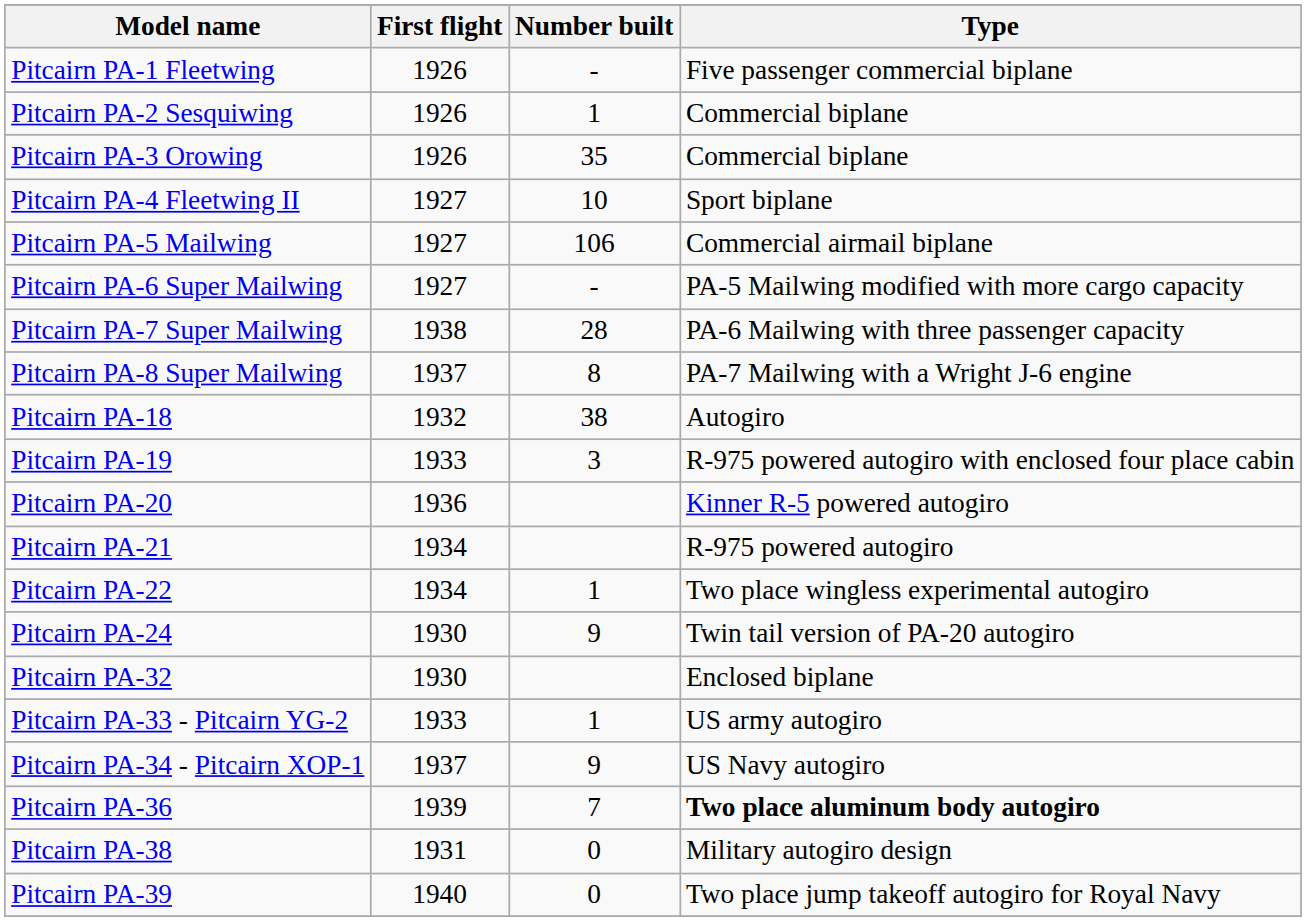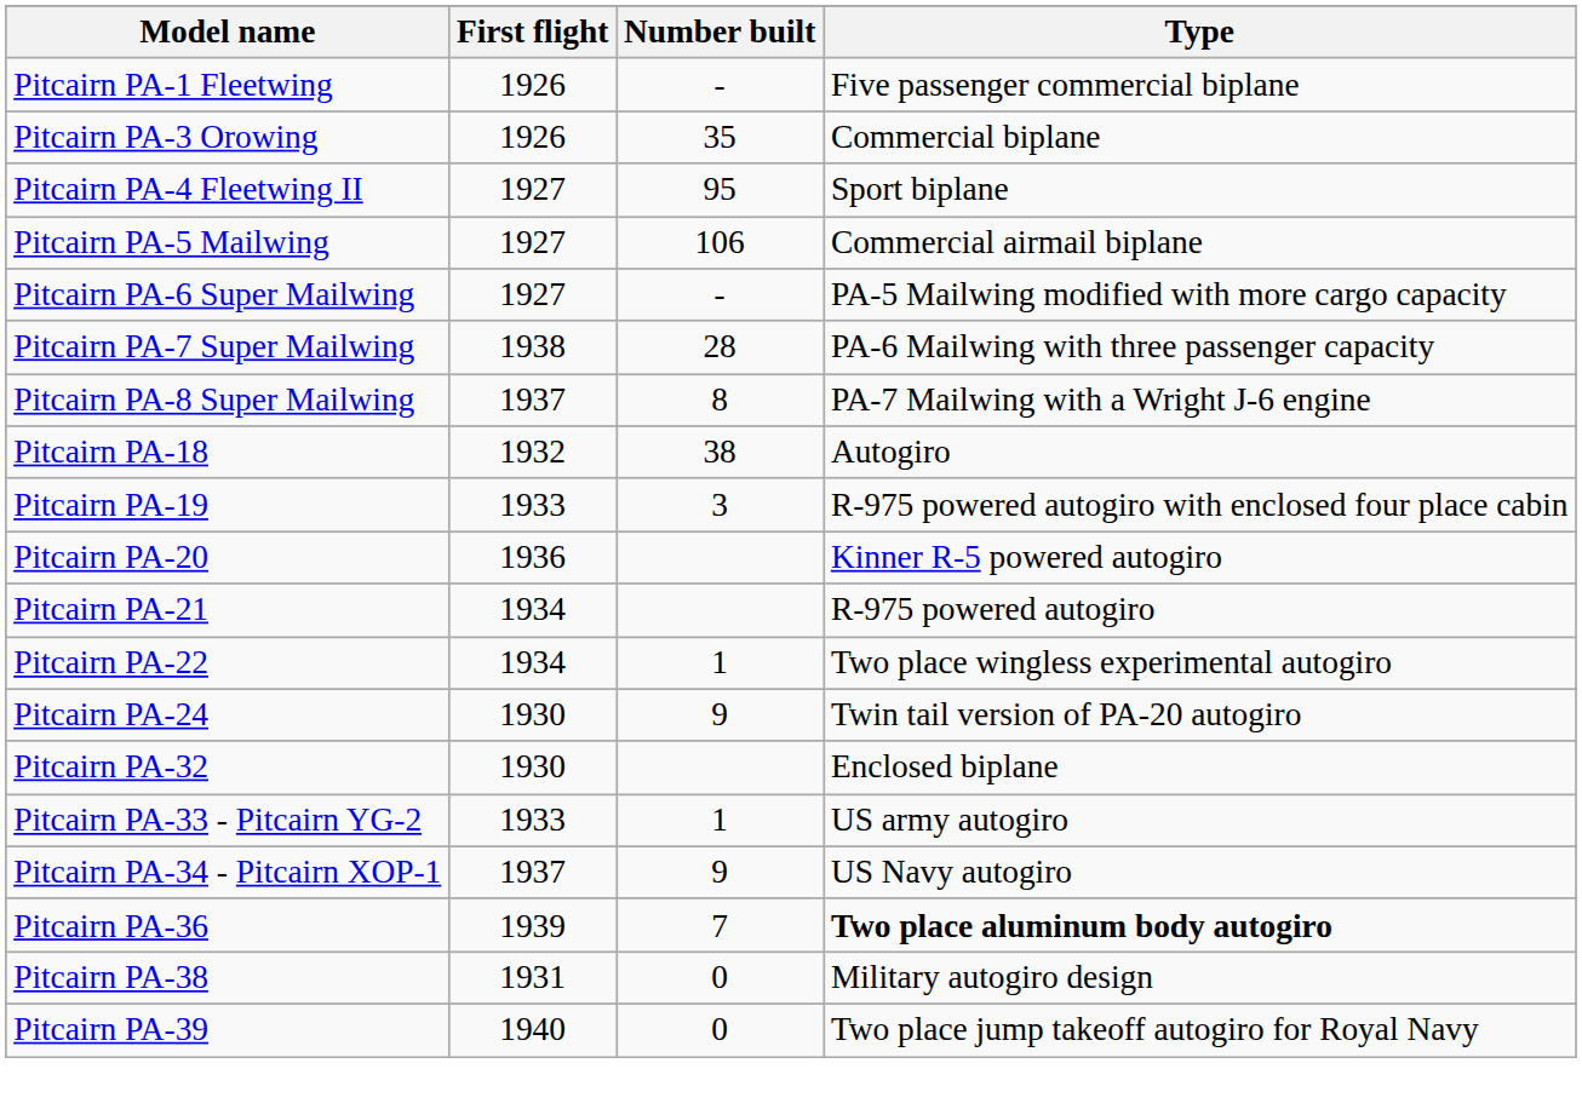- row: Pitcairn PA-2 Sesquiwing | 1926 | 1 | Commercial biplane
Pitcairn PA-4 Fleetwing II | Number built: 10 -> 95
